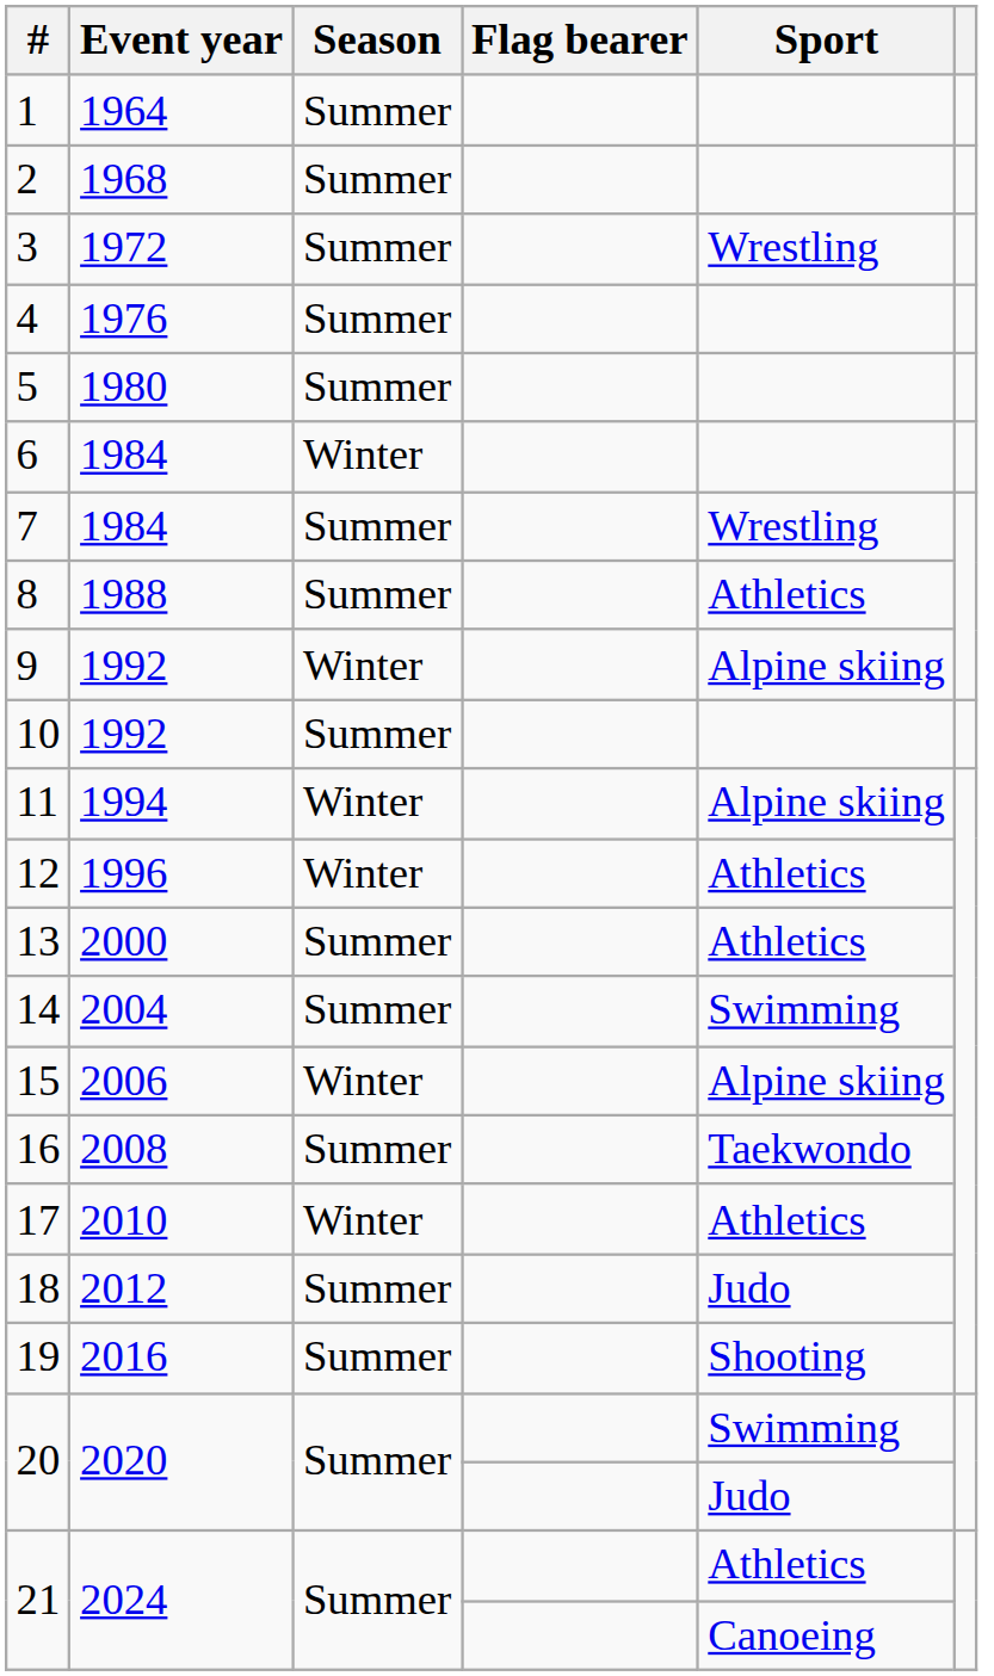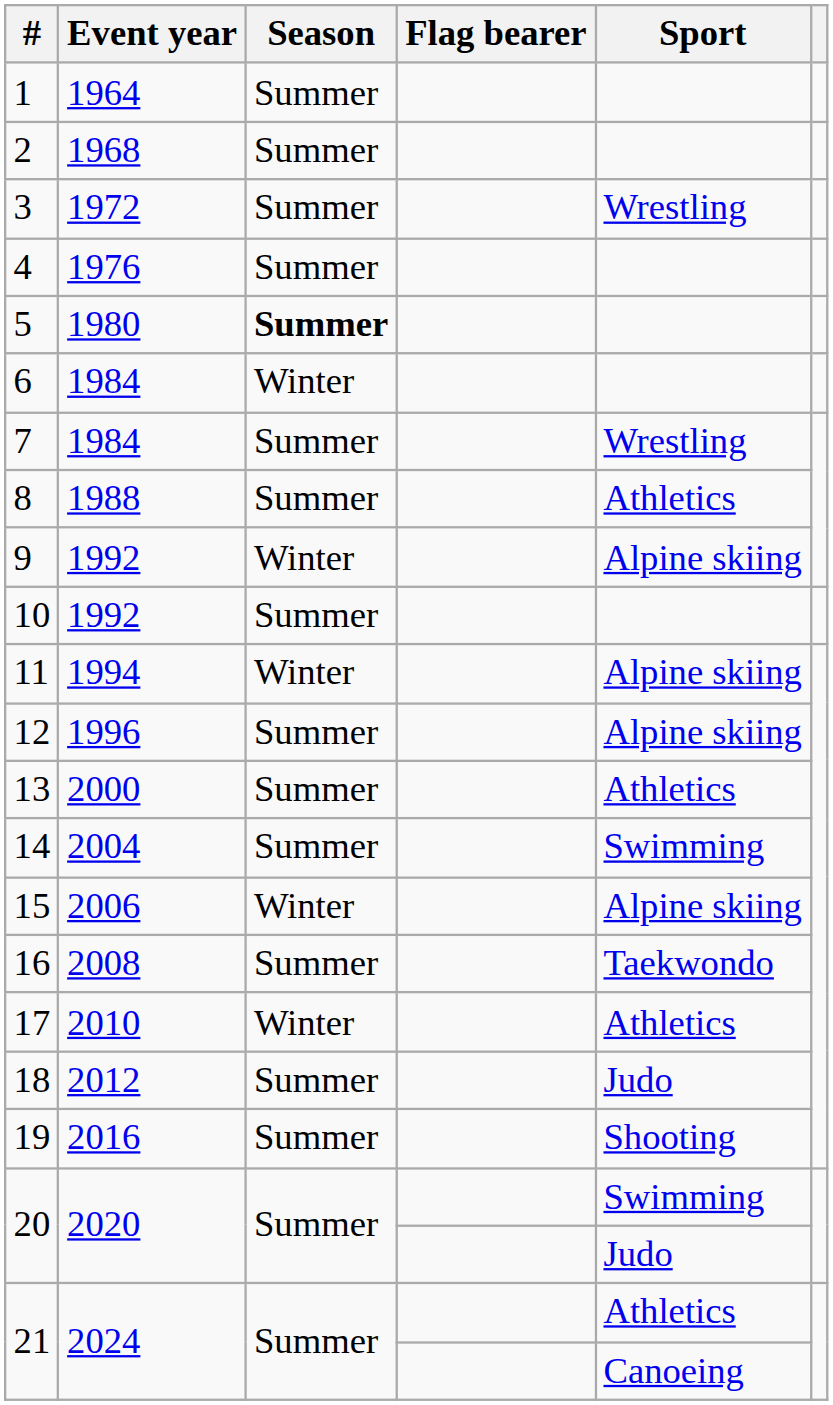5 | Season: normal -> bold
12 | Season: Winter -> Summer
12 | Sport: Athletics -> Alpine skiing
